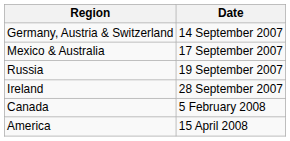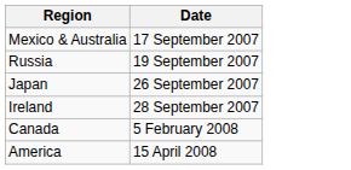- row: Germany, Austria & Switzerland | 14 September 2007
+ row: Japan | 26 September 2007
